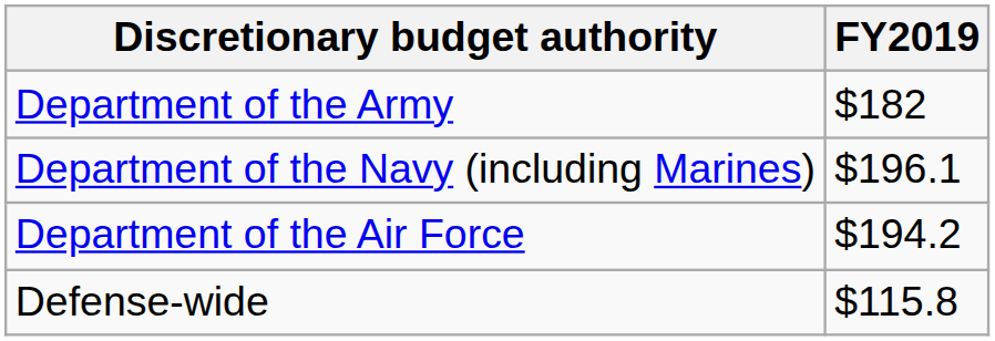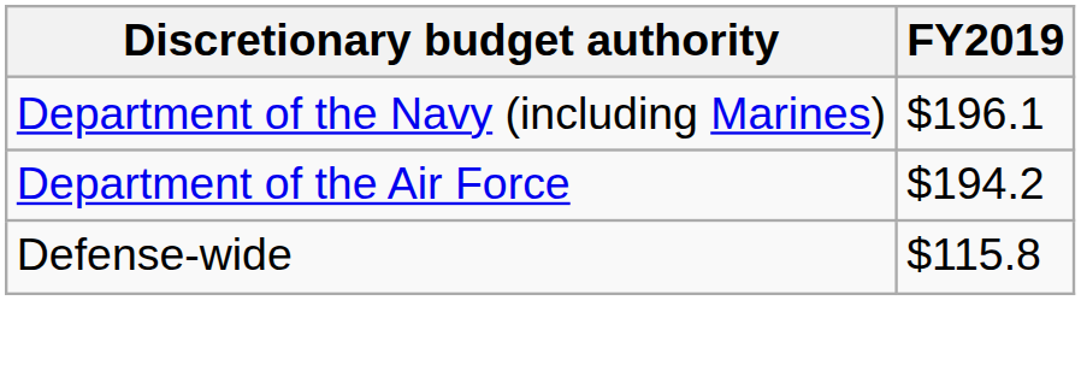- row: Department of the Army | $182
